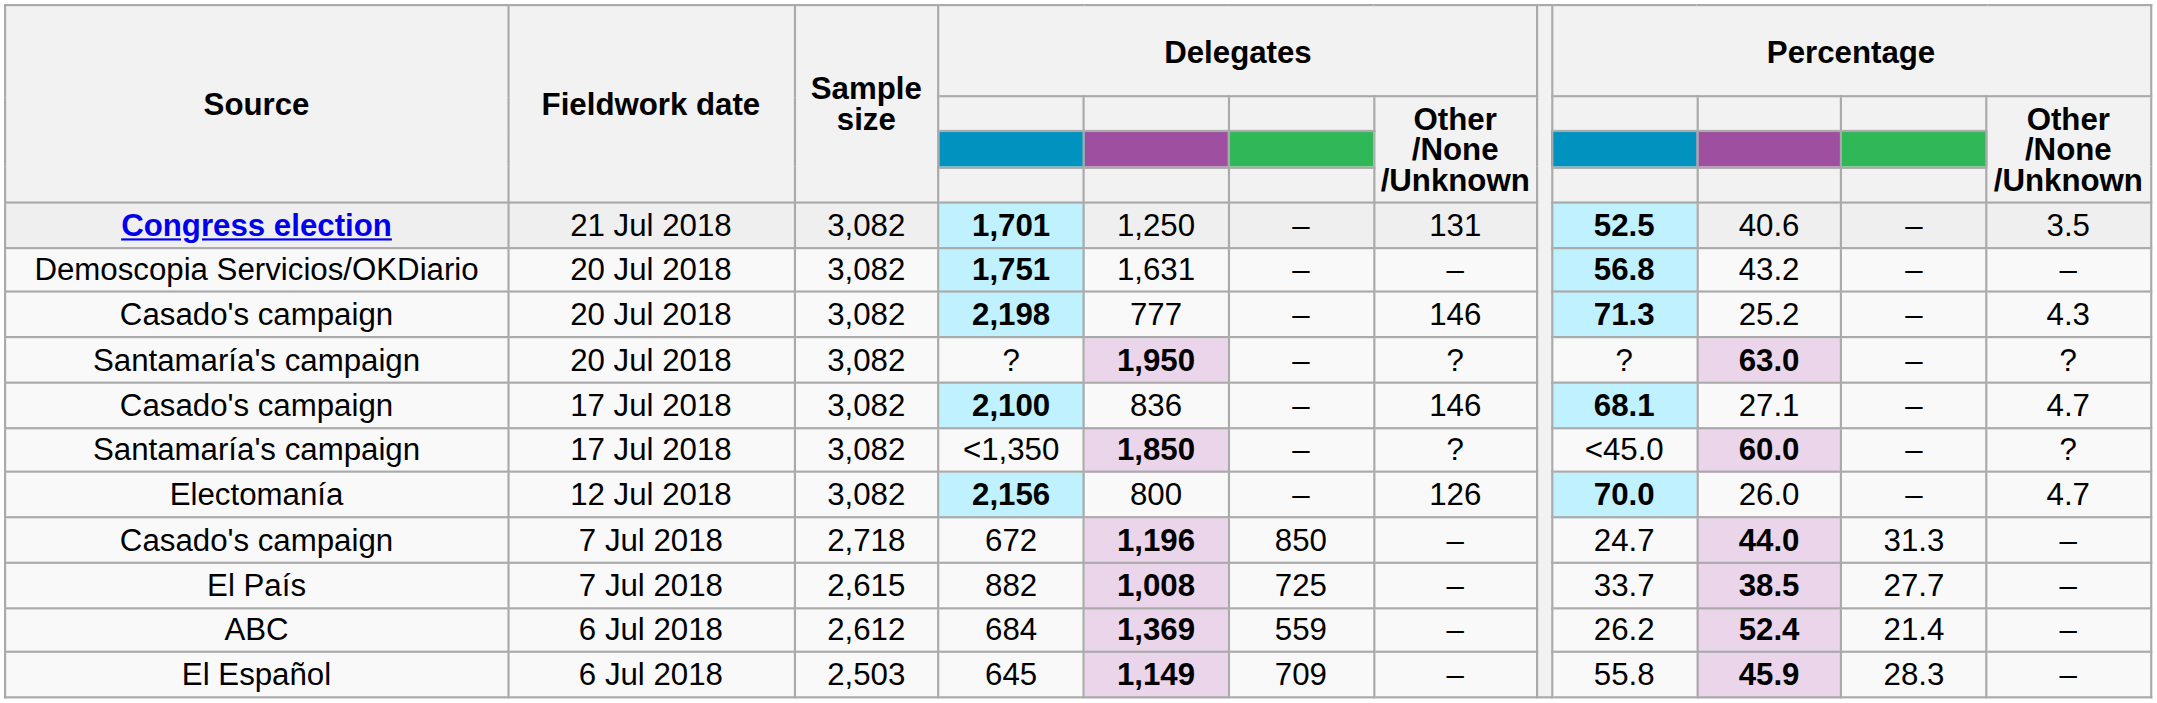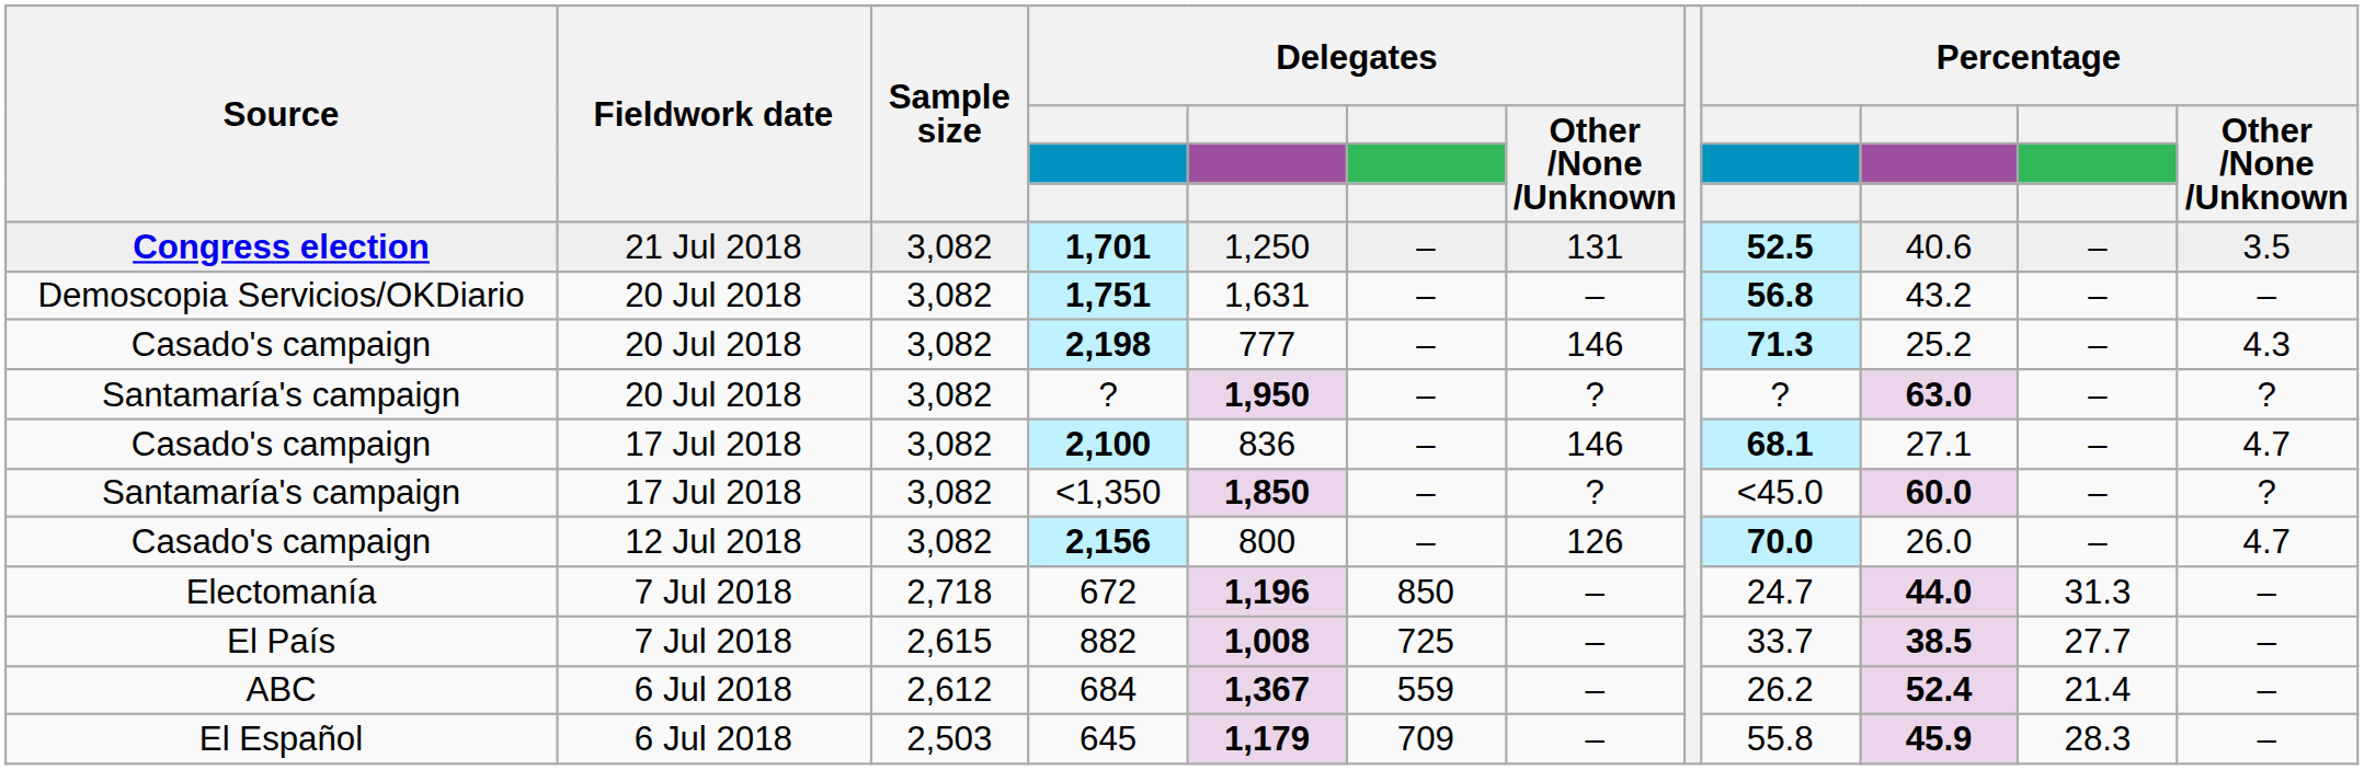2,156 | Source: Electomanía -> Casado's campaign
672 | Source: Casado's campaign -> Electomanía
684 | column 5: 1,369 -> 1,367
645 | column 5: 1,149 -> 1,179
